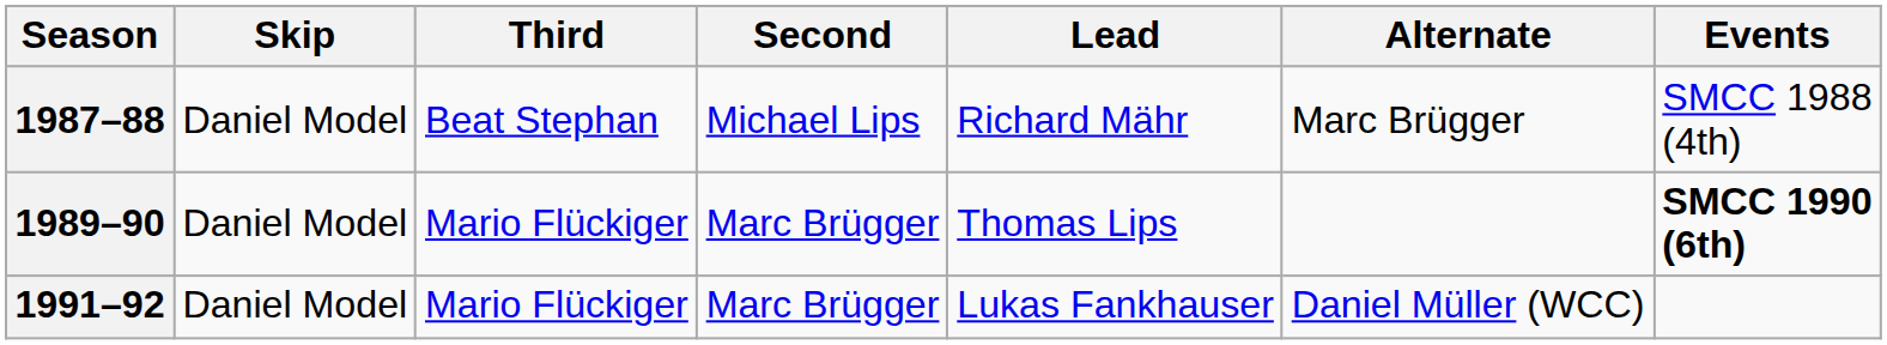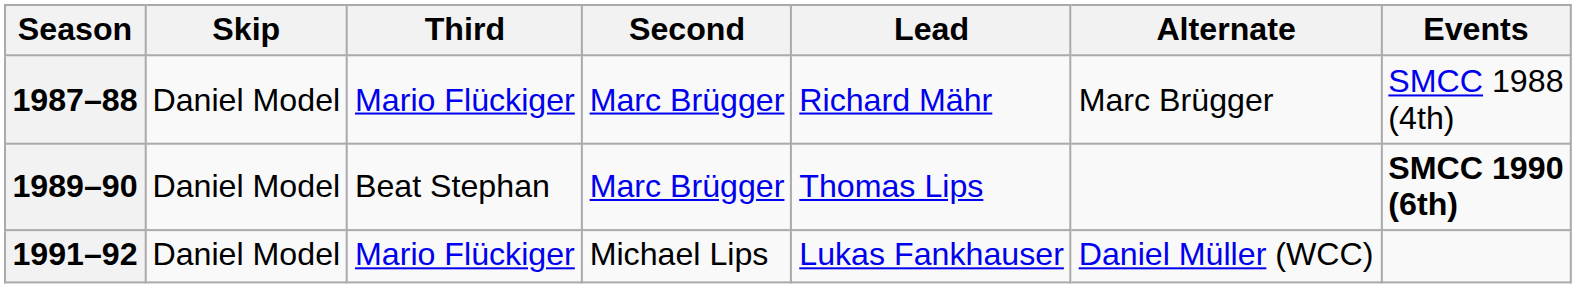1987–88 | Third: Beat Stephan -> Mario Flückiger
1987–88 | Second: Michael Lips -> Marc Brügger
1989–90 | Third: Mario Flückiger -> Beat Stephan
1991–92 | Second: Marc Brügger -> Michael Lips
